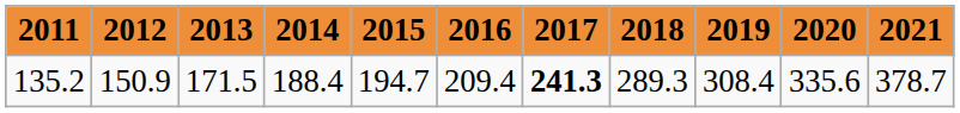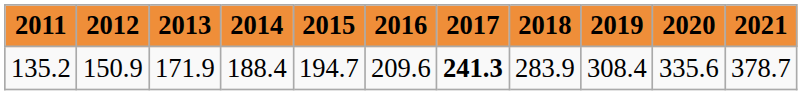135.2 | 2013: 171.5 -> 171.9
135.2 | 2016: 209.4 -> 209.6
135.2 | 2018: 289.3 -> 283.9
